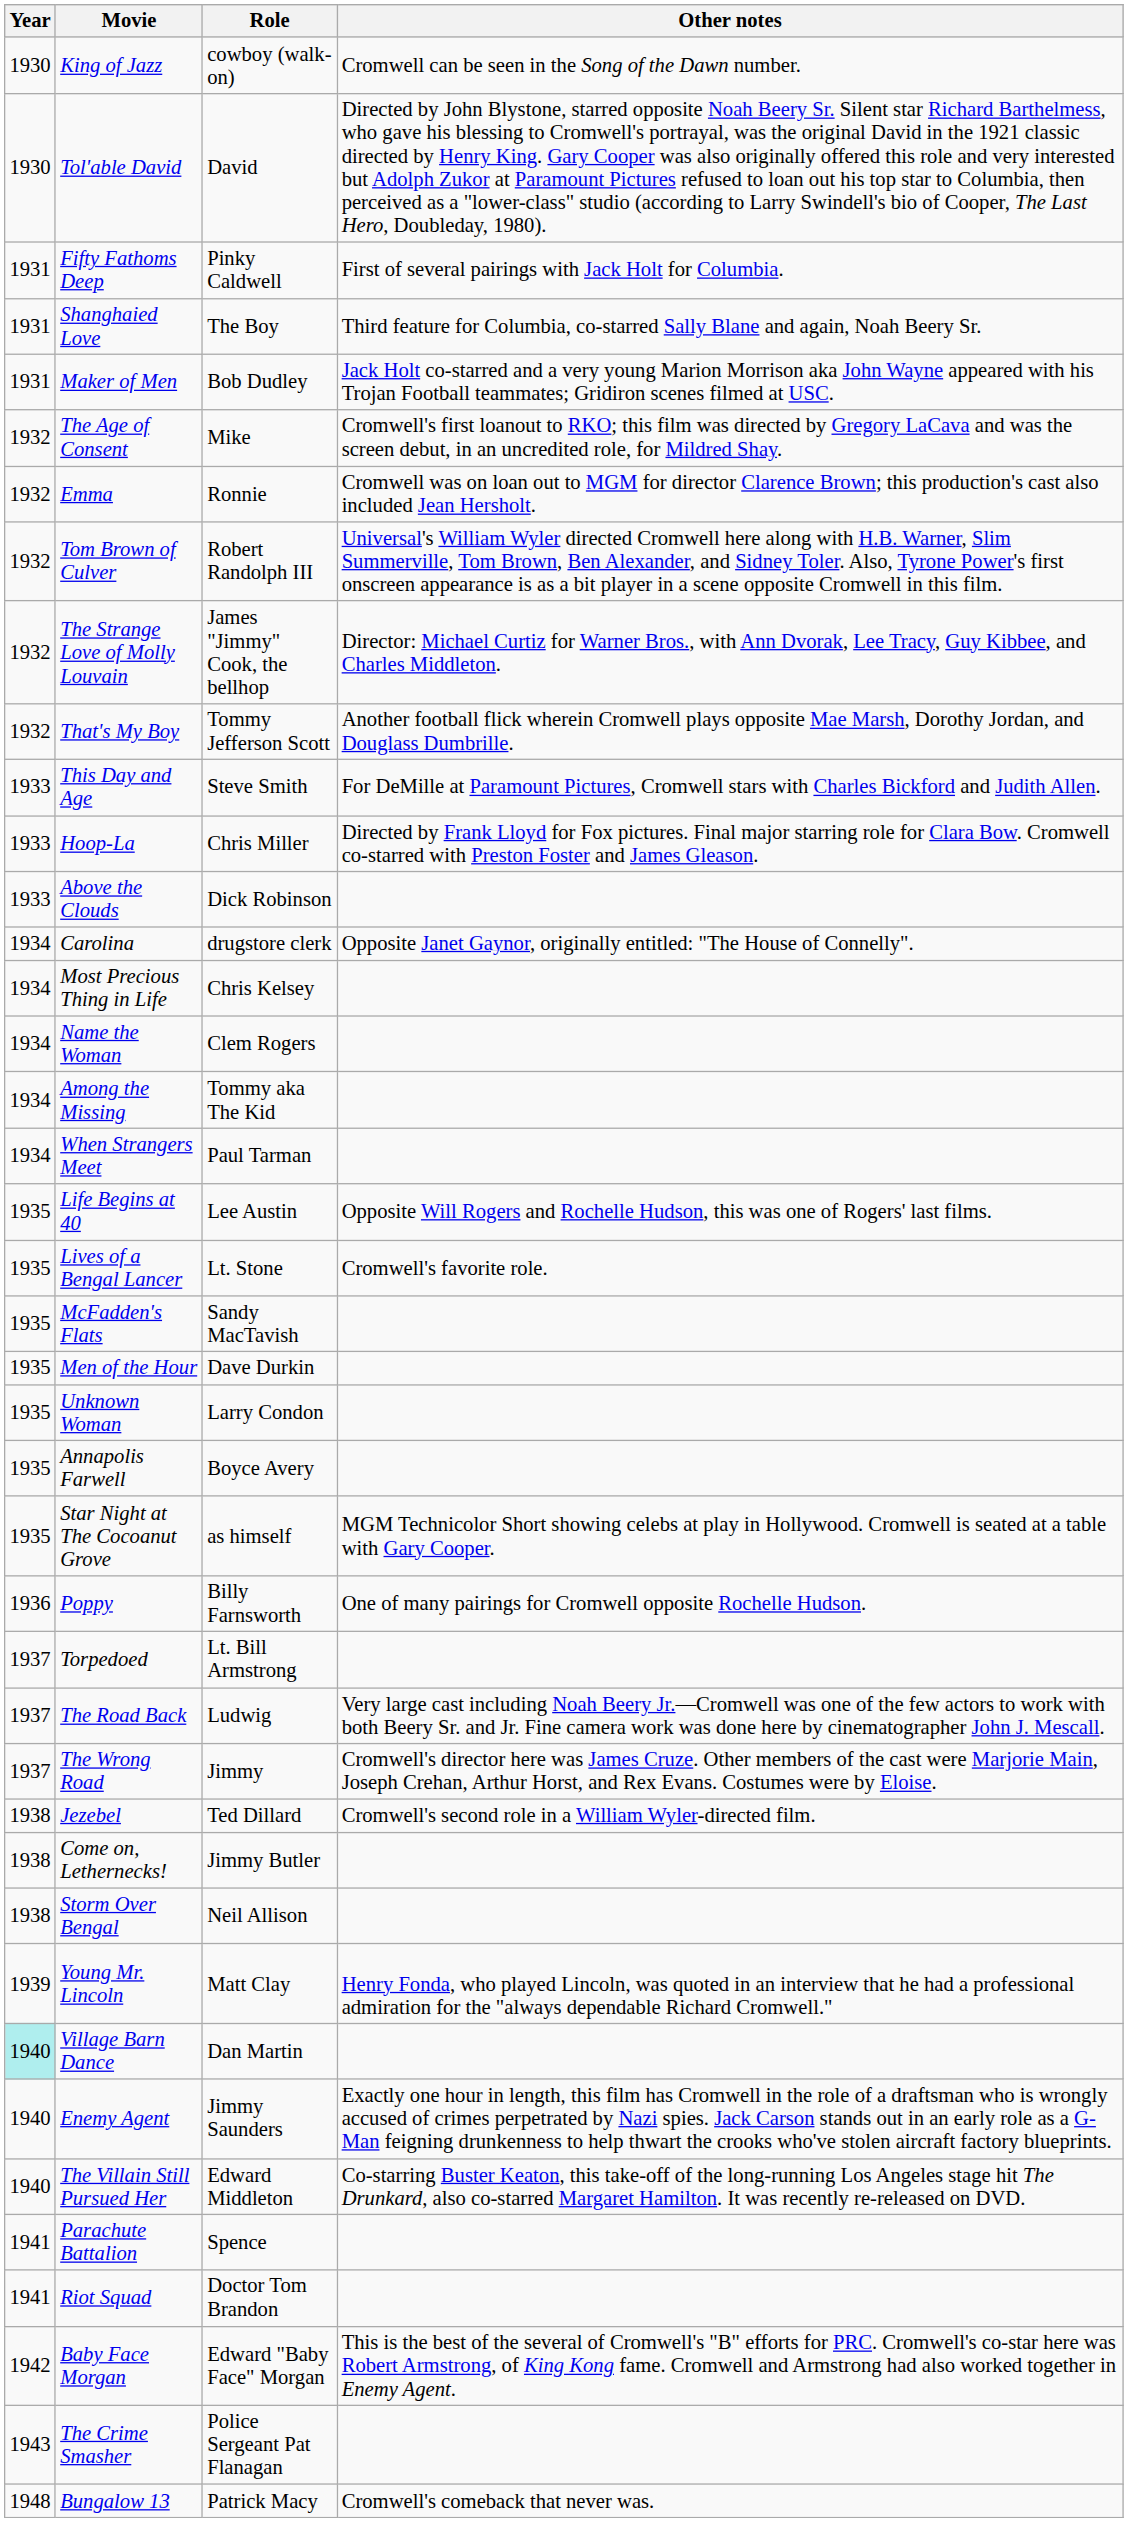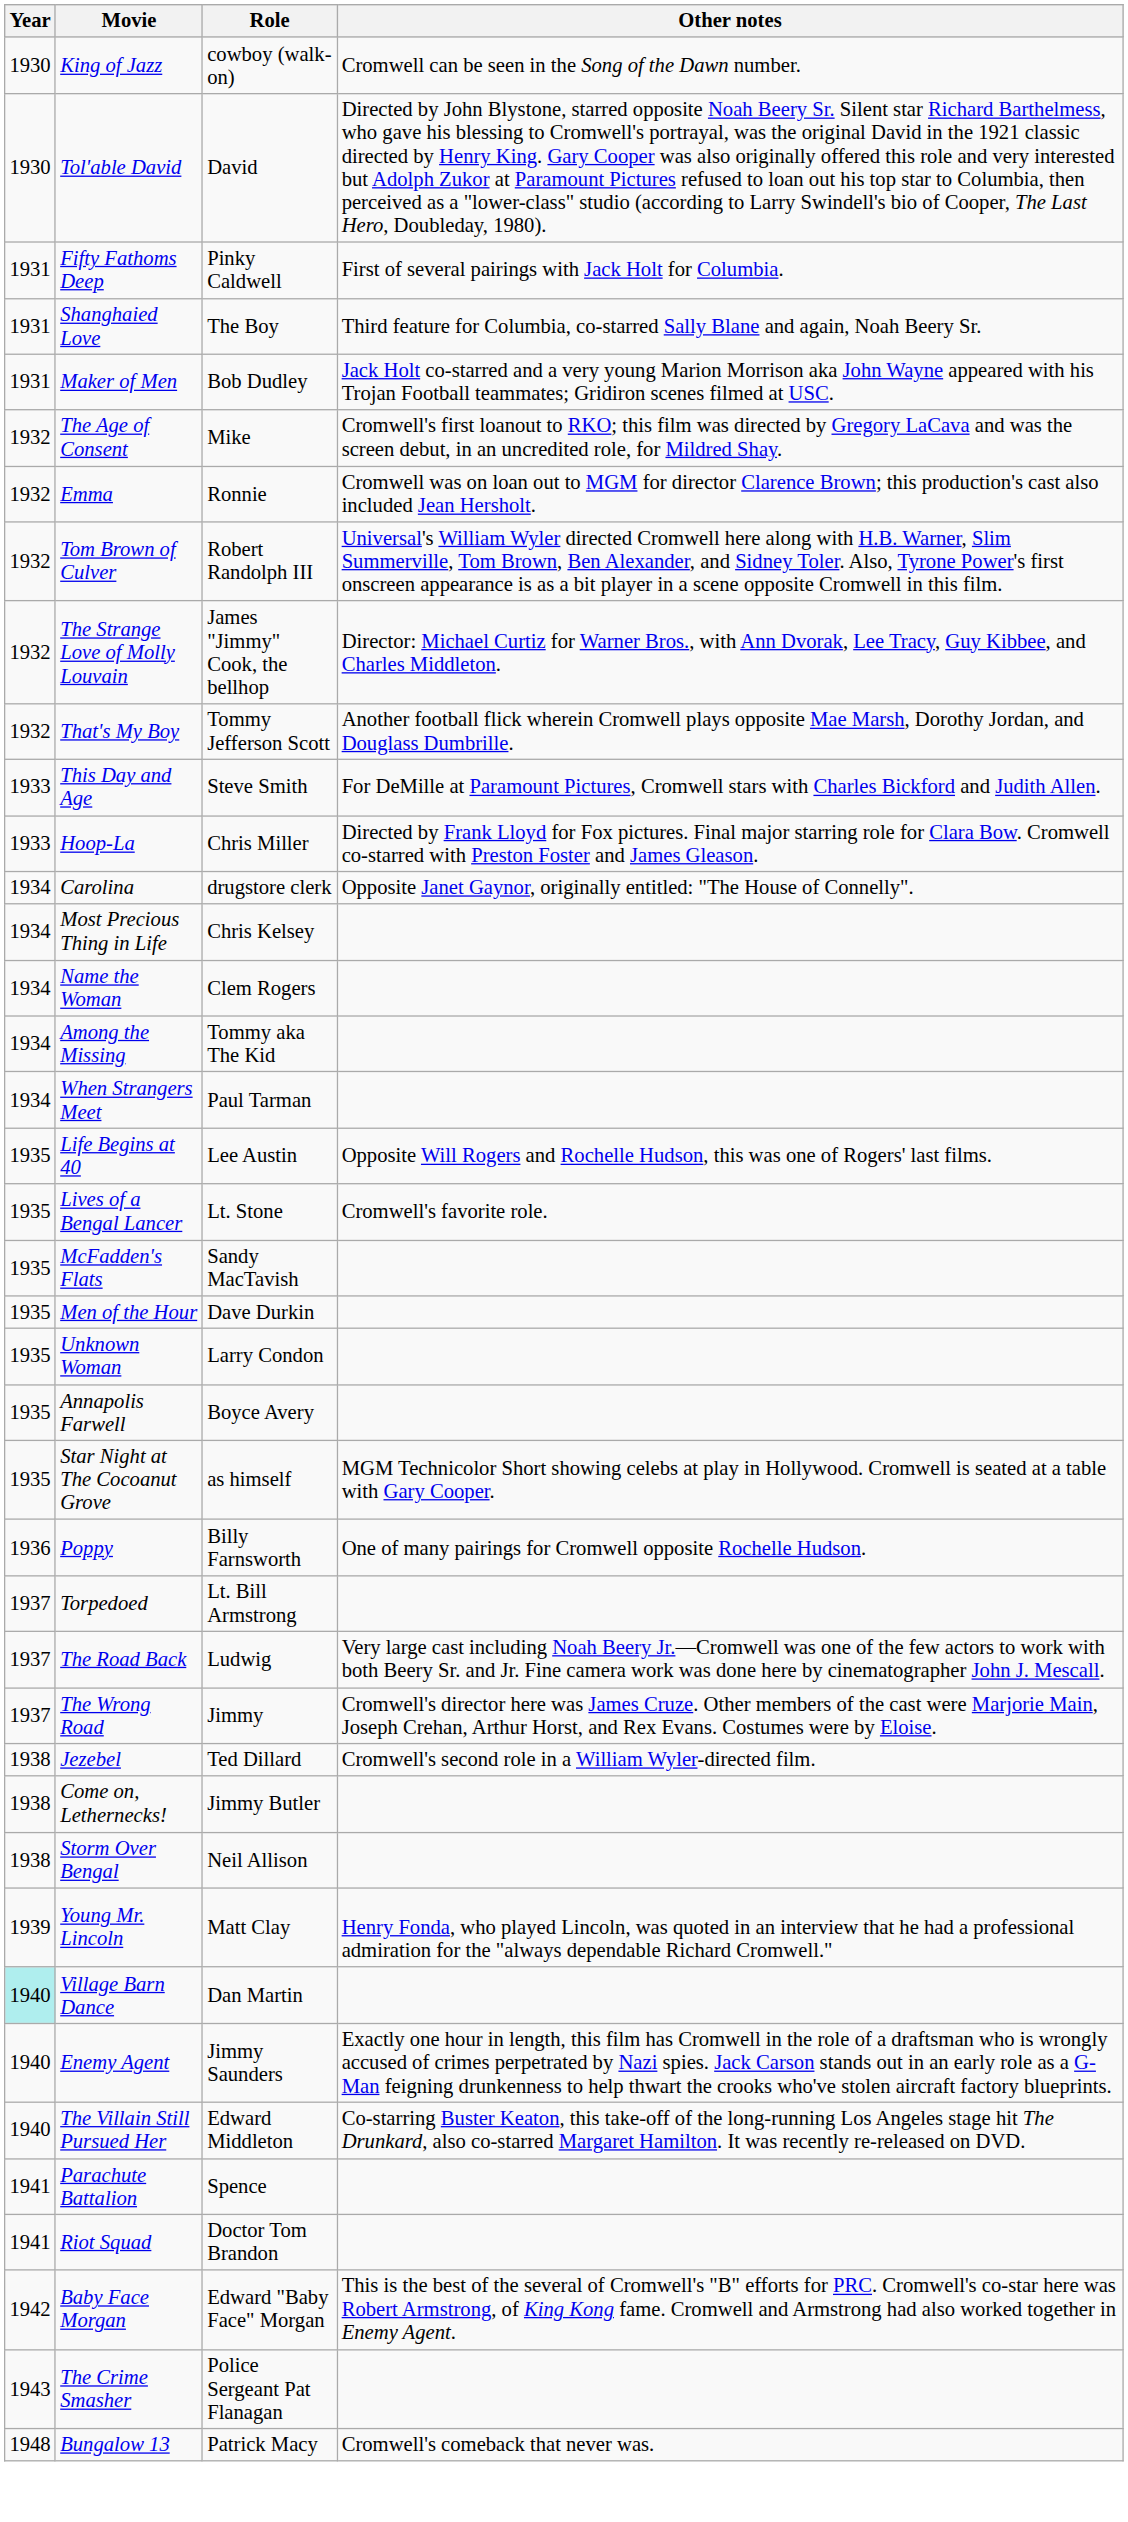- row: 1933 | Above the Clouds | Dick Robinson
